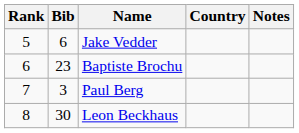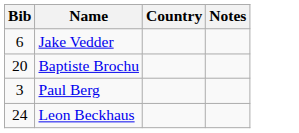- column: Rank | 5 | 6 | 7 | 8
Baptiste Brochu | Bib: 23 -> 20
Leon Beckhaus | Bib: 30 -> 24
